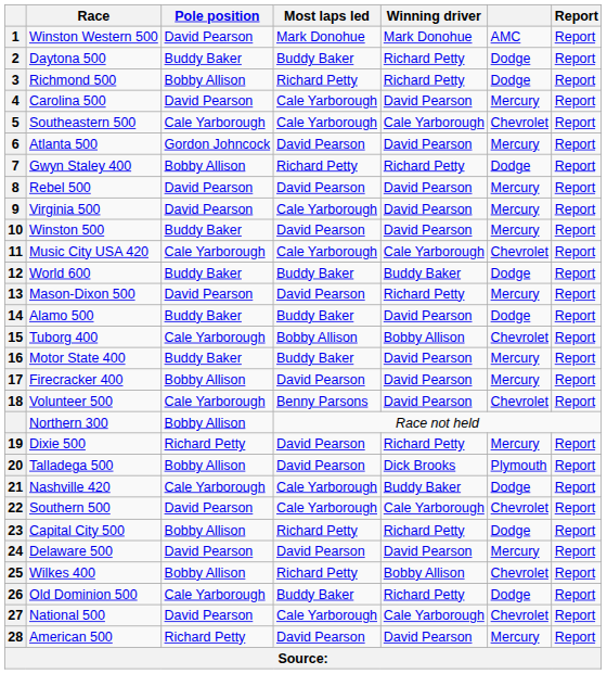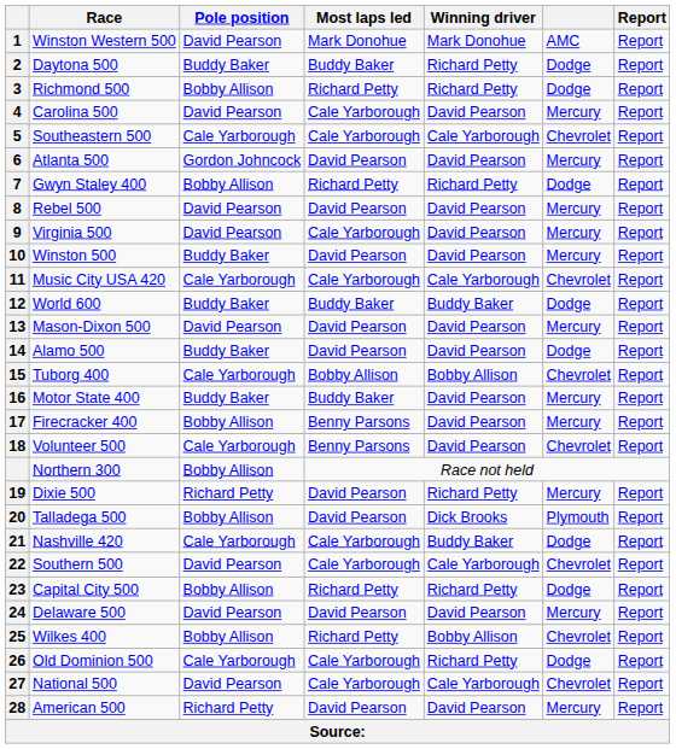Mason-Dixon 500 | Winning driver: Richard Petty -> David Pearson
Alamo 500 | Most laps led: Buddy Baker -> David Pearson
Firecracker 400 | Most laps led: David Pearson -> Benny Parsons
Old Dominion 500 | Most laps led: Buddy Baker -> Cale Yarborough
